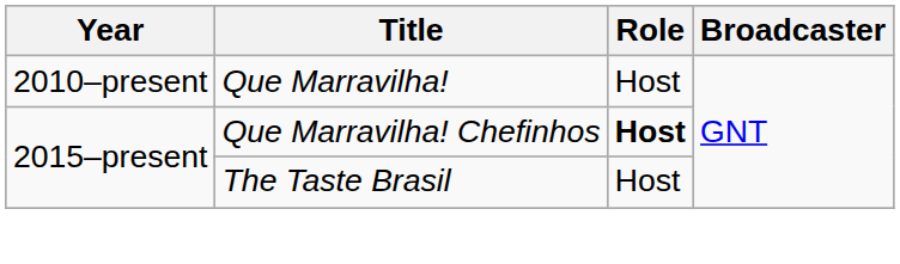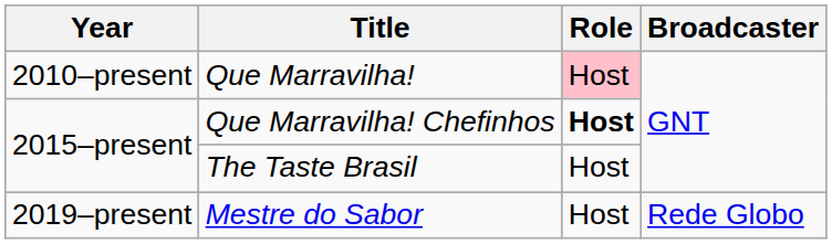Que Marravilha! | Role: no background -> pink background
+ row: 2019–present | Mestre do Sabor | Host | Rede Globo
